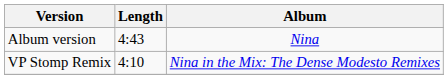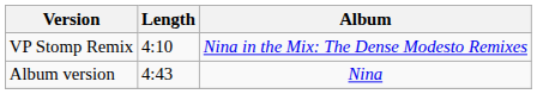rows swapped: Album version <-> VP Stomp Remix
